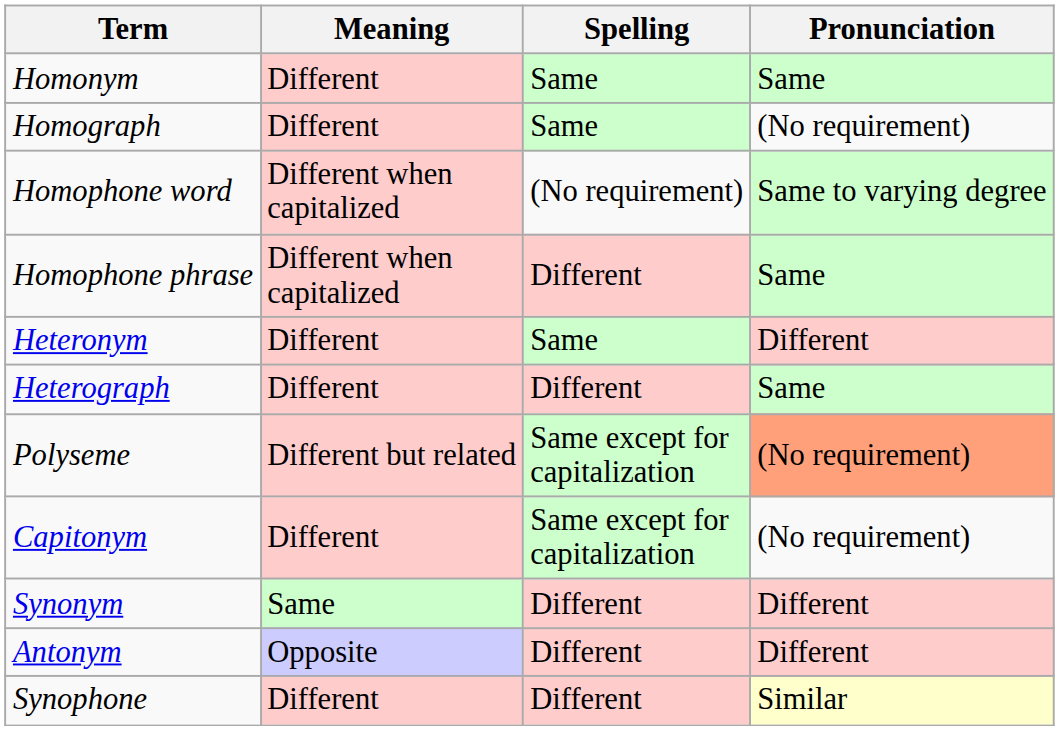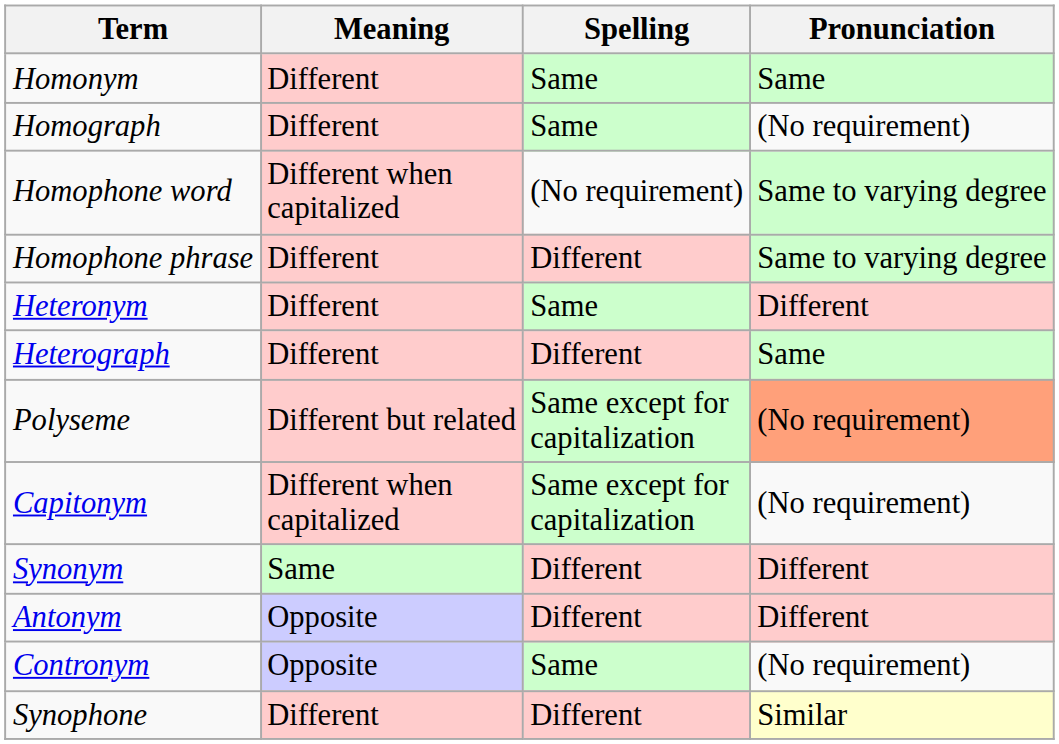Homophone phrase | Meaning: Different when capitalized -> Different
Homophone phrase | Pronunciation: Same -> Same to varying degree
Capitonym | Meaning: Different -> Different when capitalized
+ row: Contronym | Opposite | Same | (No requirement)
